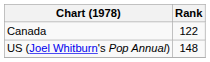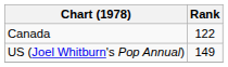US (Joel Whitburn's Pop Annual) | Rank: 148 -> 149
